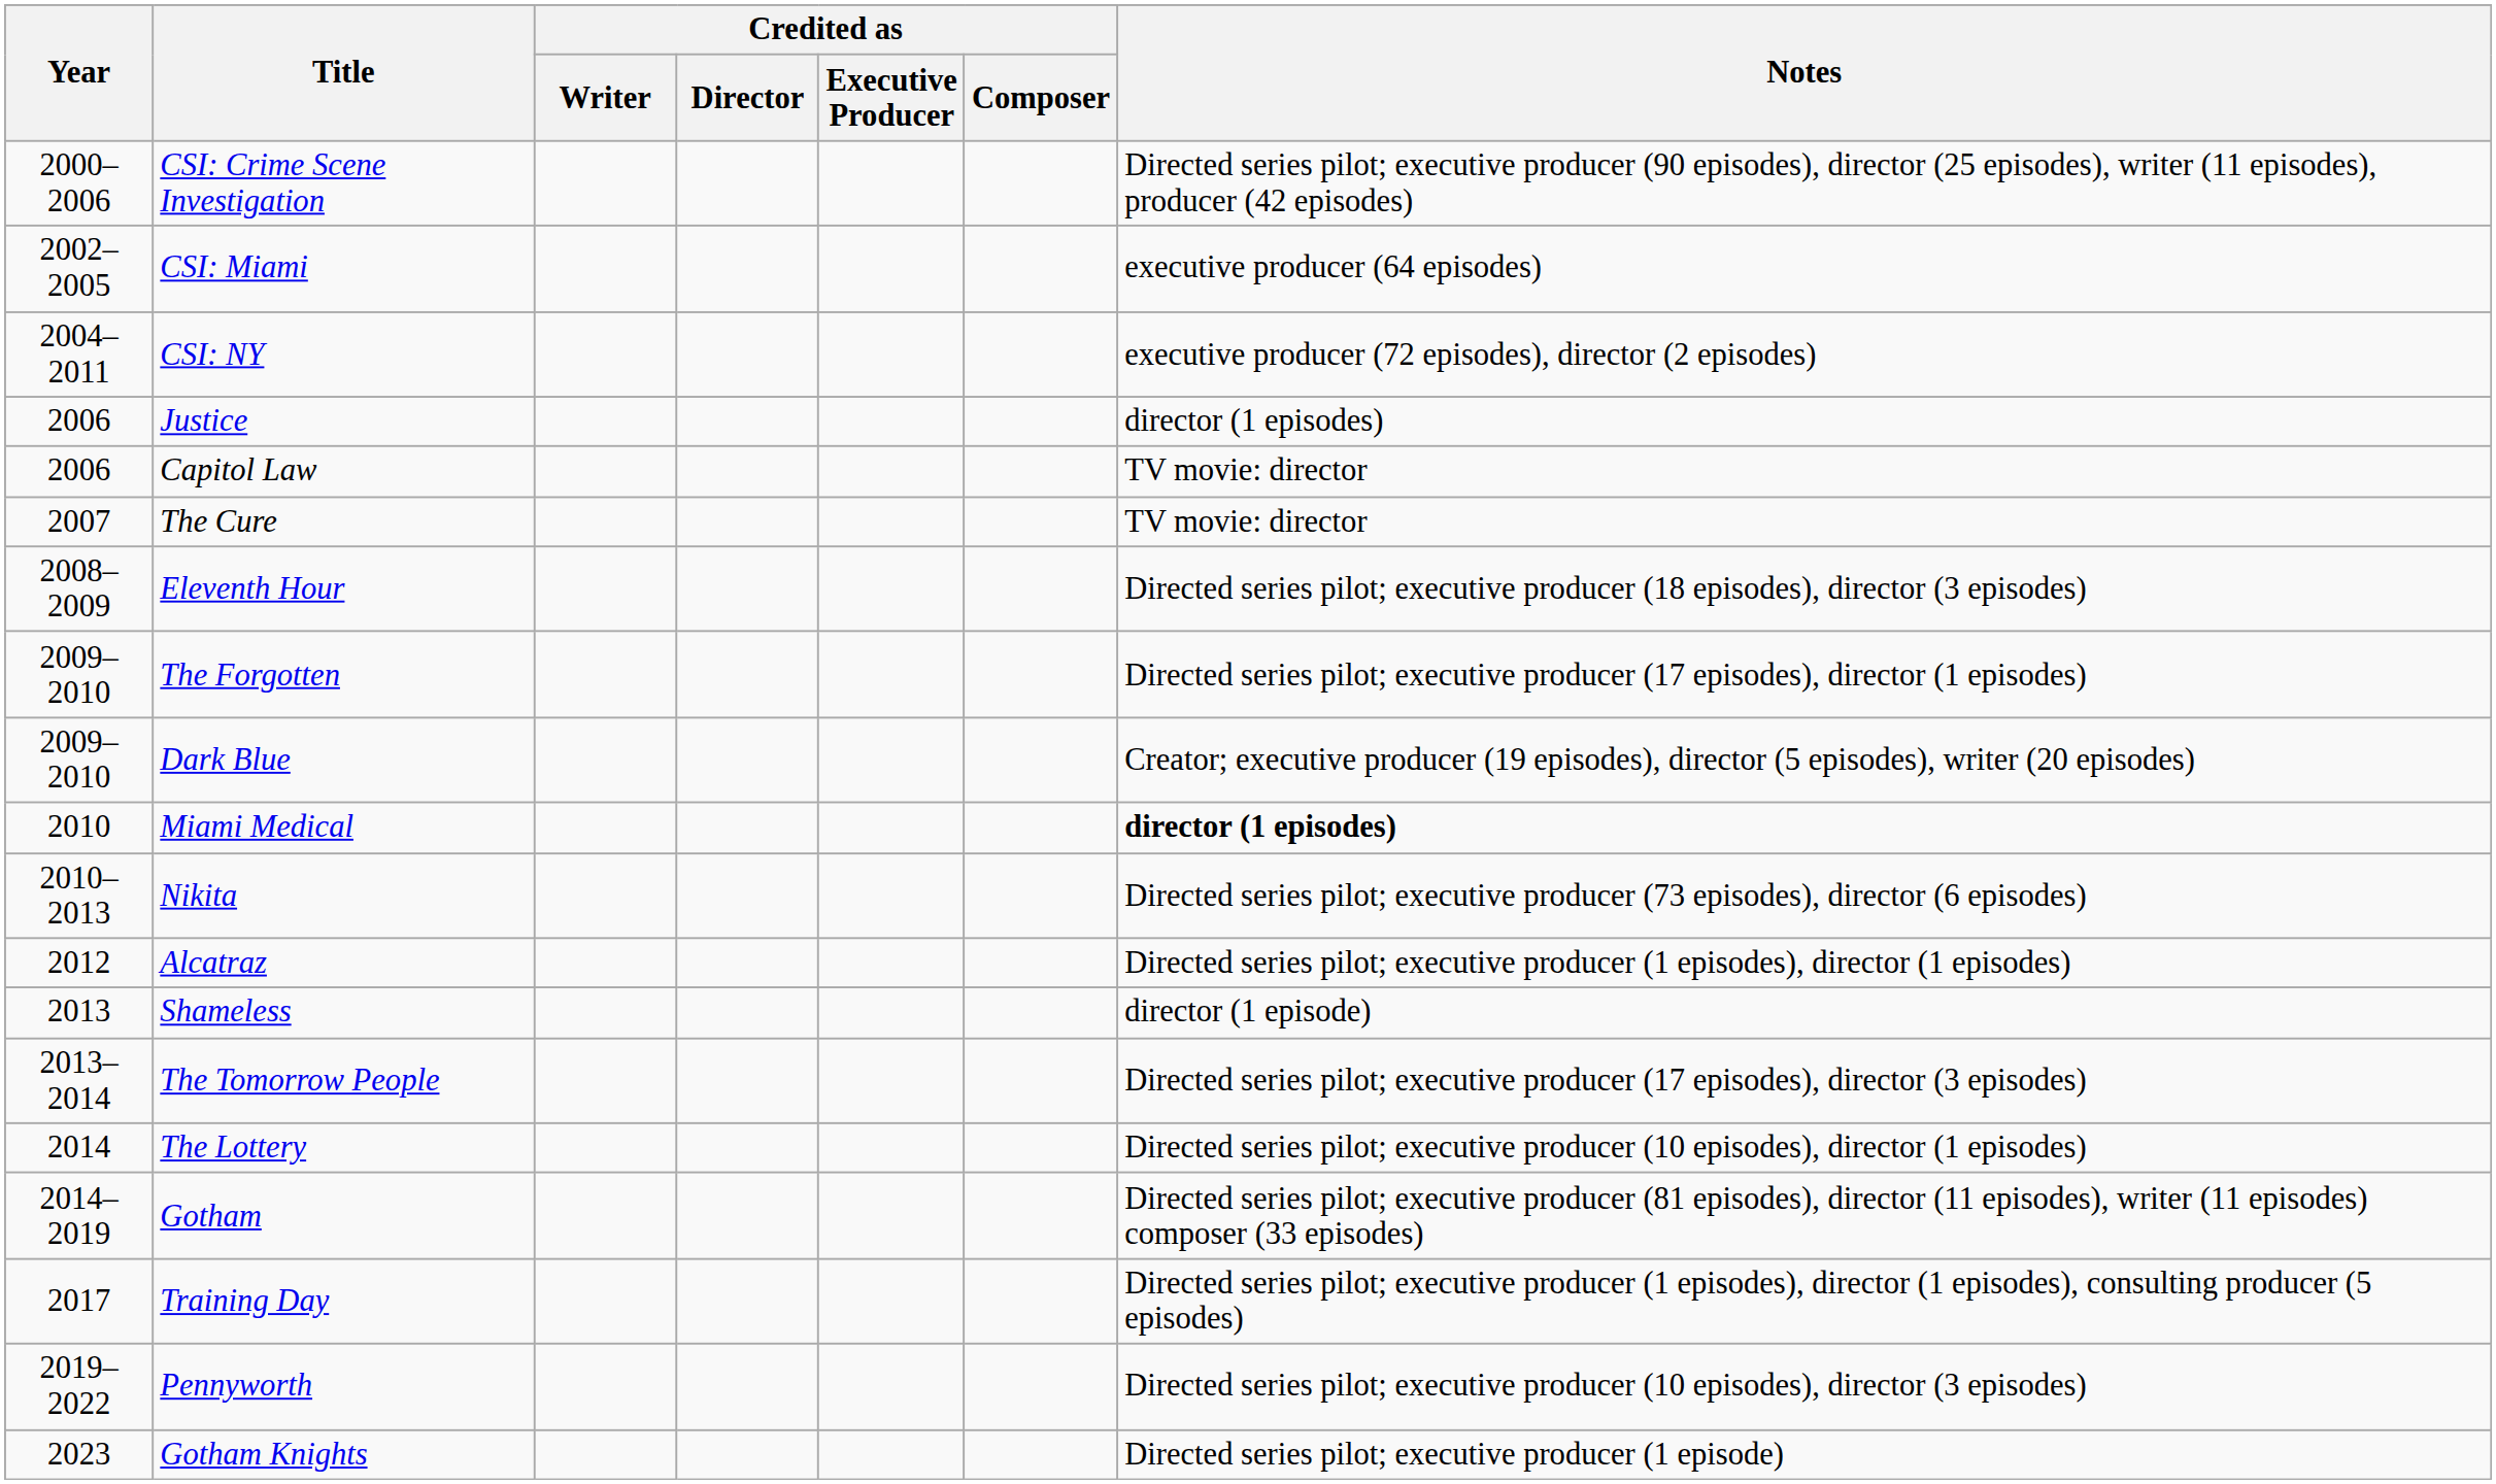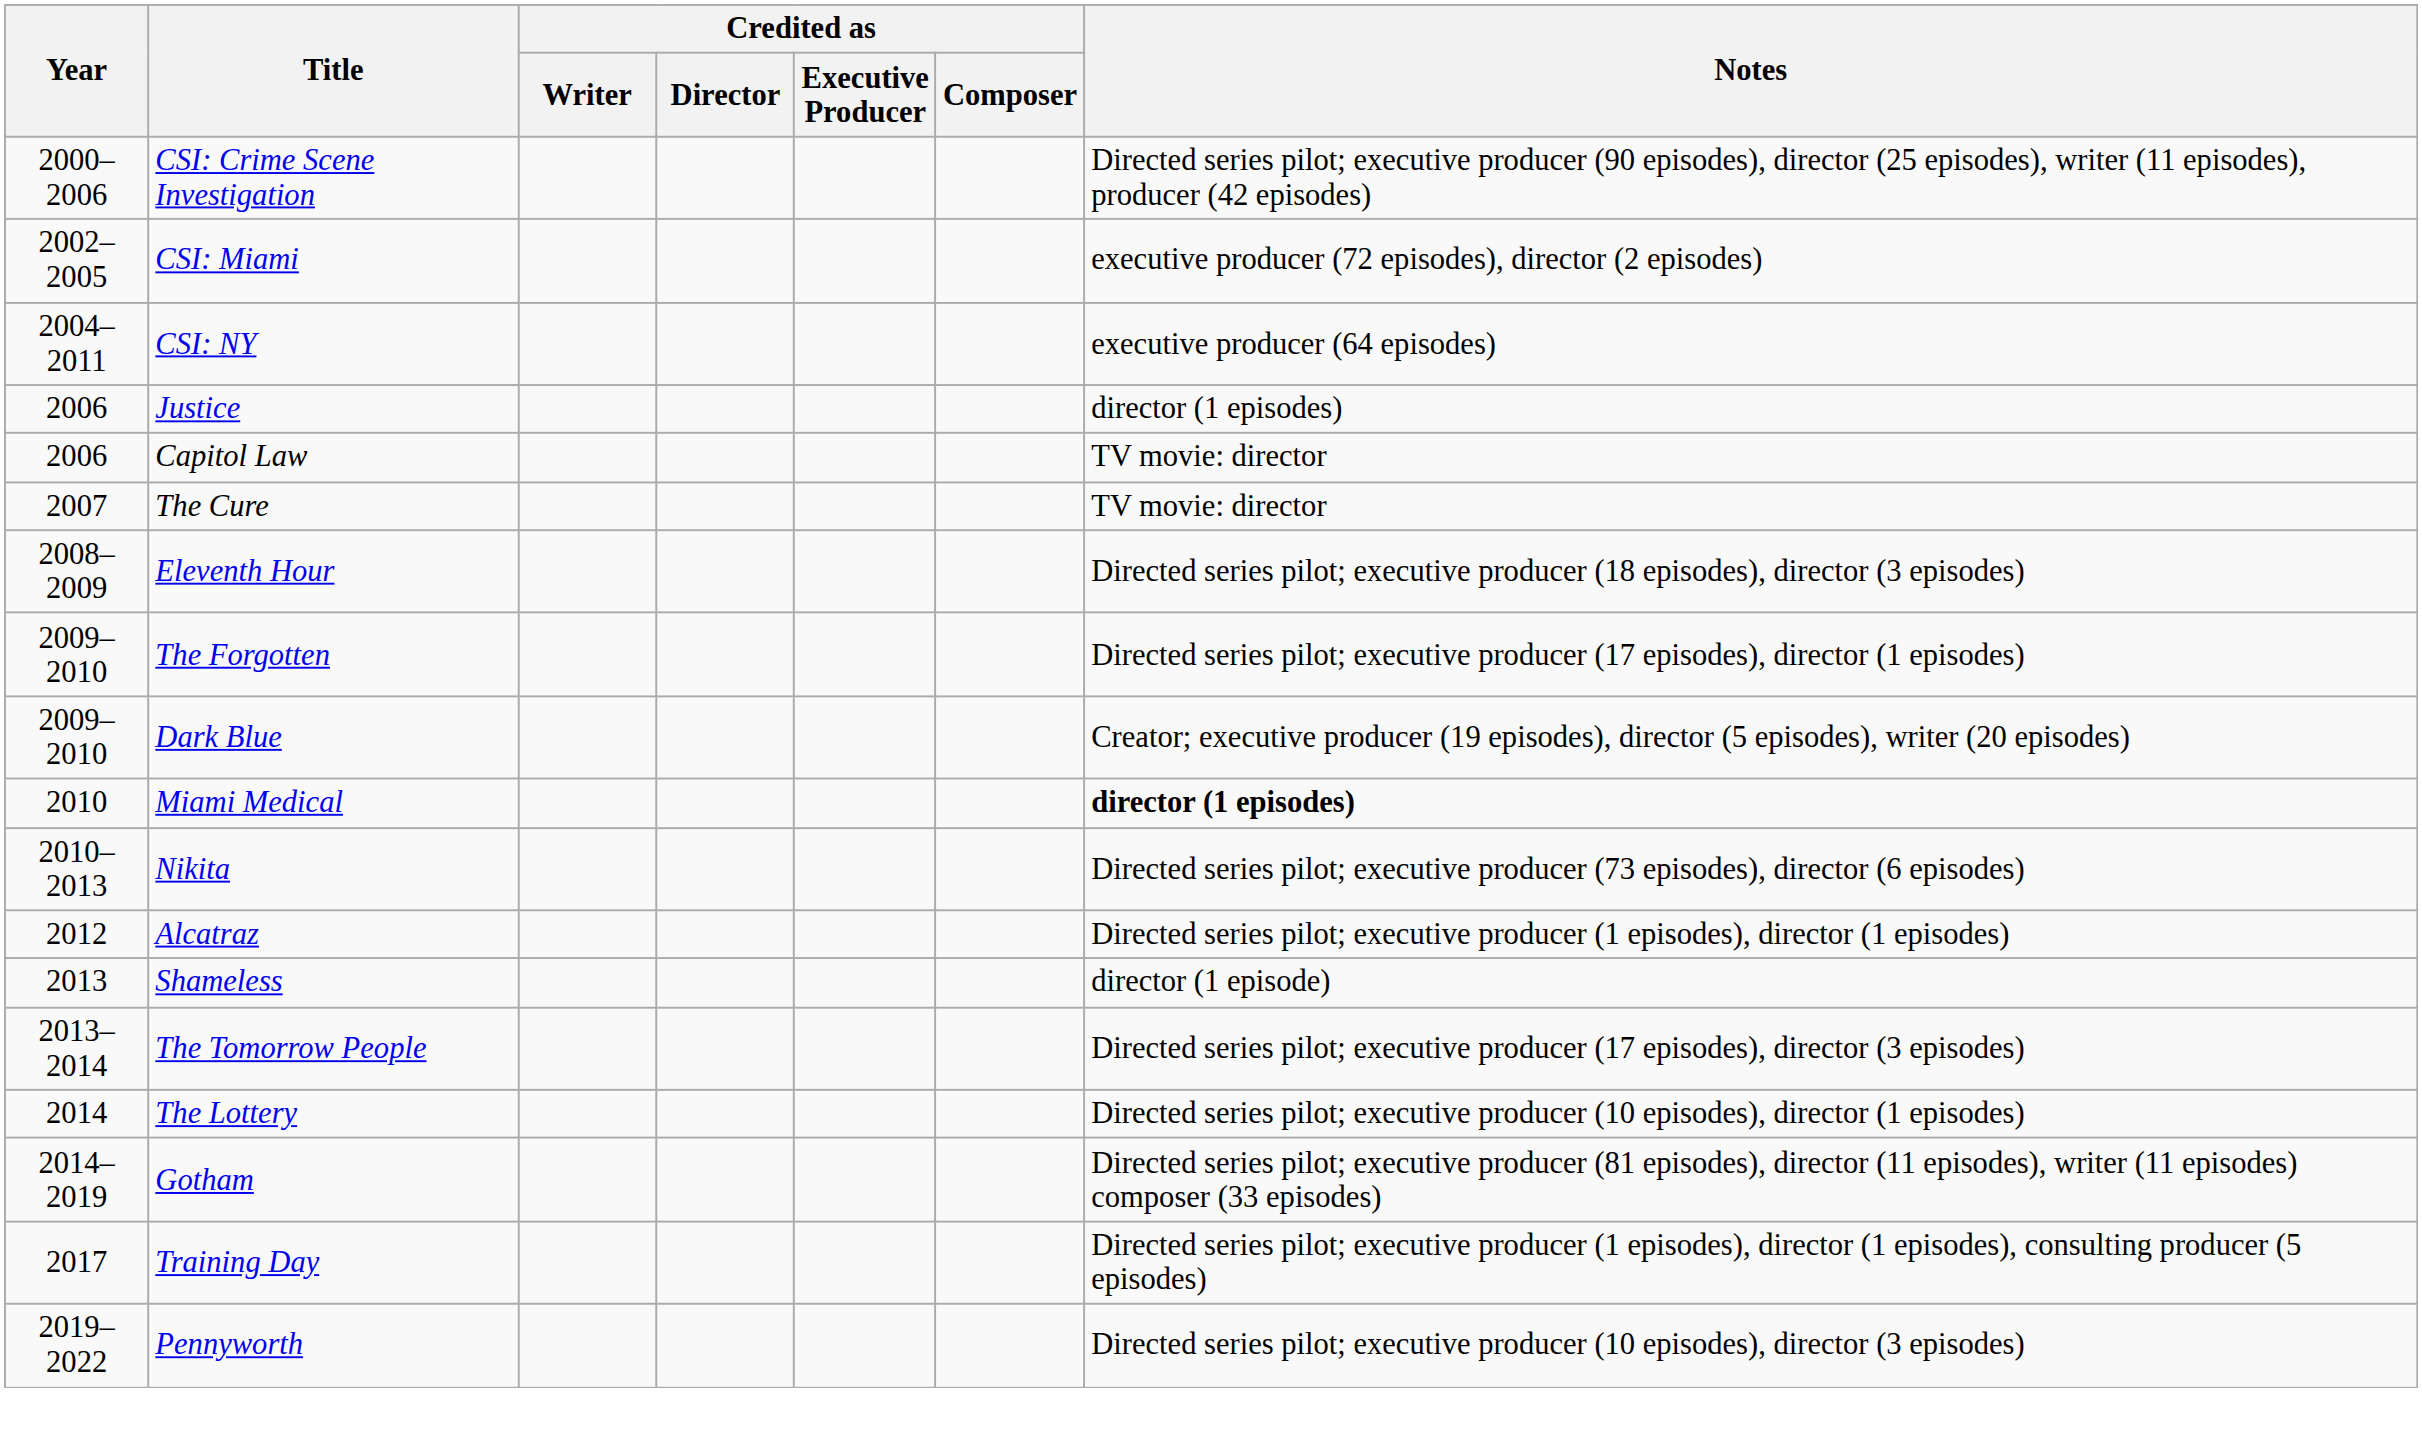CSI: Miami | Notes: executive producer (64 episodes) -> executive producer (72 episodes), director (2 episodes)
CSI: NY | Notes: executive producer (72 episodes), director (2 episodes) -> executive producer (64 episodes)
- row: 2023 | Gotham Knights | Directed series pilot; executive producer (1 episode)
